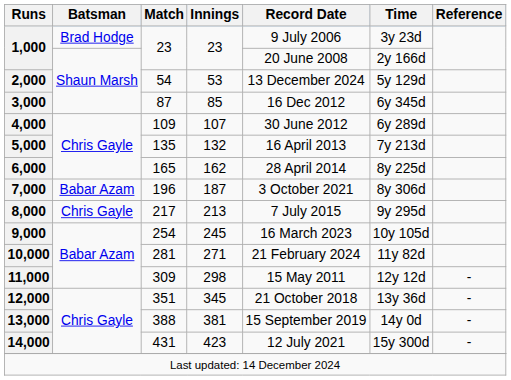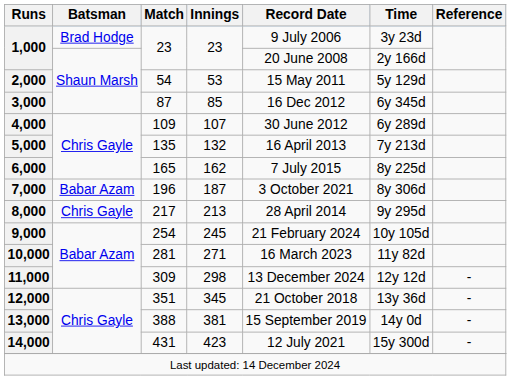2,000 | Record Date: 13 December 2024 -> 15 May 2011
6,000 | Record Date: 28 April 2014 -> 7 July 2015
8,000 | Record Date: 7 July 2015 -> 28 April 2014
9,000 | Record Date: 16 March 2023 -> 21 February 2024
10,000 | Record Date: 21 February 2024 -> 16 March 2023
11,000 | Record Date: 15 May 2011 -> 13 December 2024
